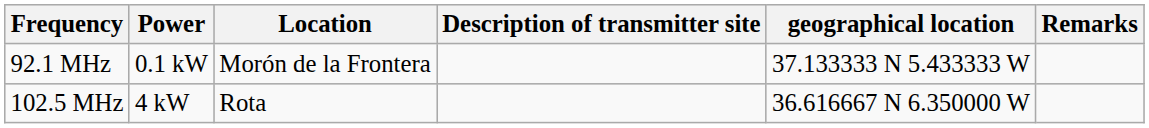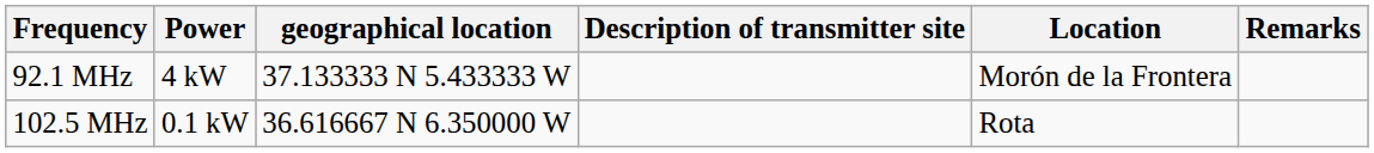columns swapped: Location <-> geographical location
92.1 MHz | Power: 0.1 kW -> 4 kW
102.5 MHz | Power: 4 kW -> 0.1 kW
